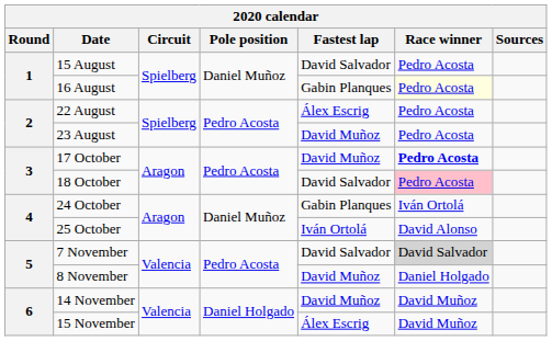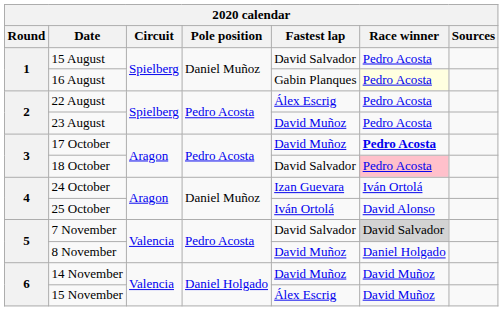24 October | Fastest lap: Gabin Planques -> Izan Guevara
